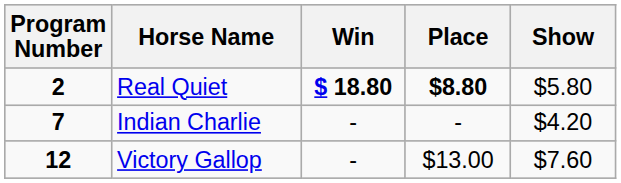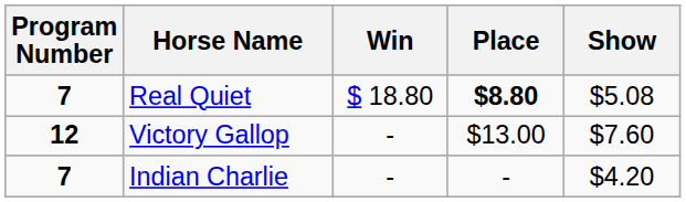Real Quiet | Program Number: 2 -> 7
Real Quiet | Win: bold -> normal
Real Quiet | Show: $5.80 -> $5.08
rows swapped: Victory Gallop <-> Indian Charlie
